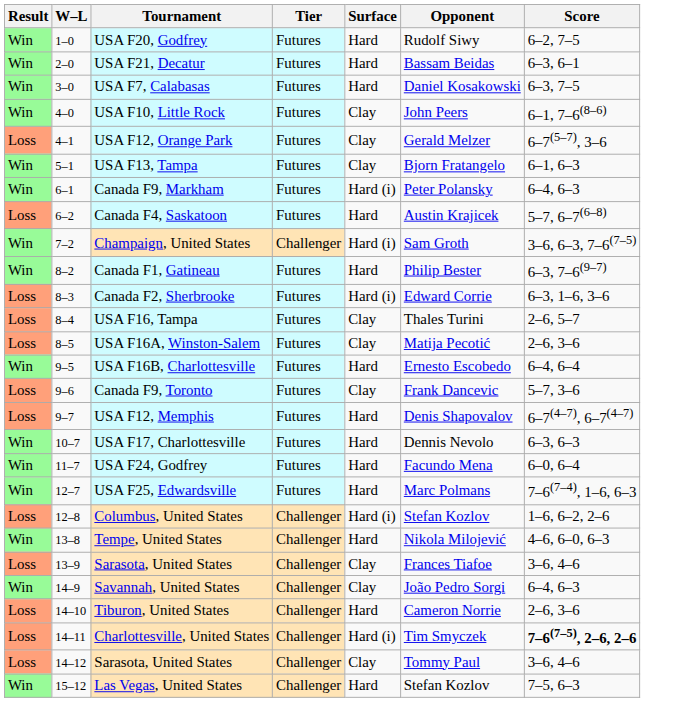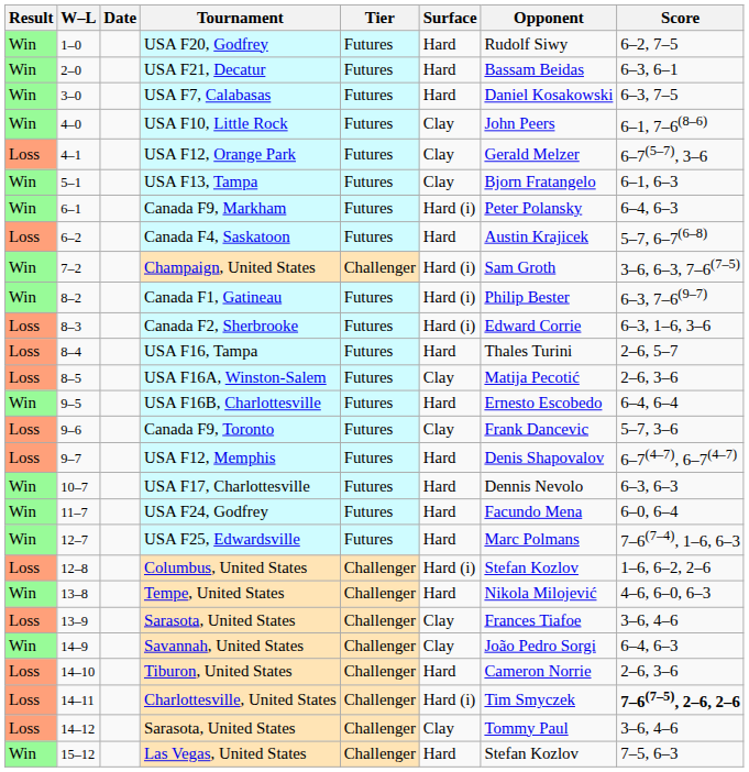+ column: Date
Canada F1, Gatineau | Surface: Hard -> Hard (i)
USA F16, Tampa | Surface: Clay -> Hard
